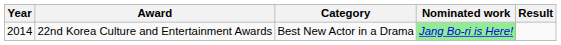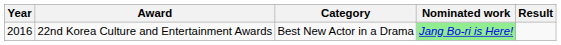22nd Korea Culture and Entertainment Awards | Year: 2014 -> 2016
